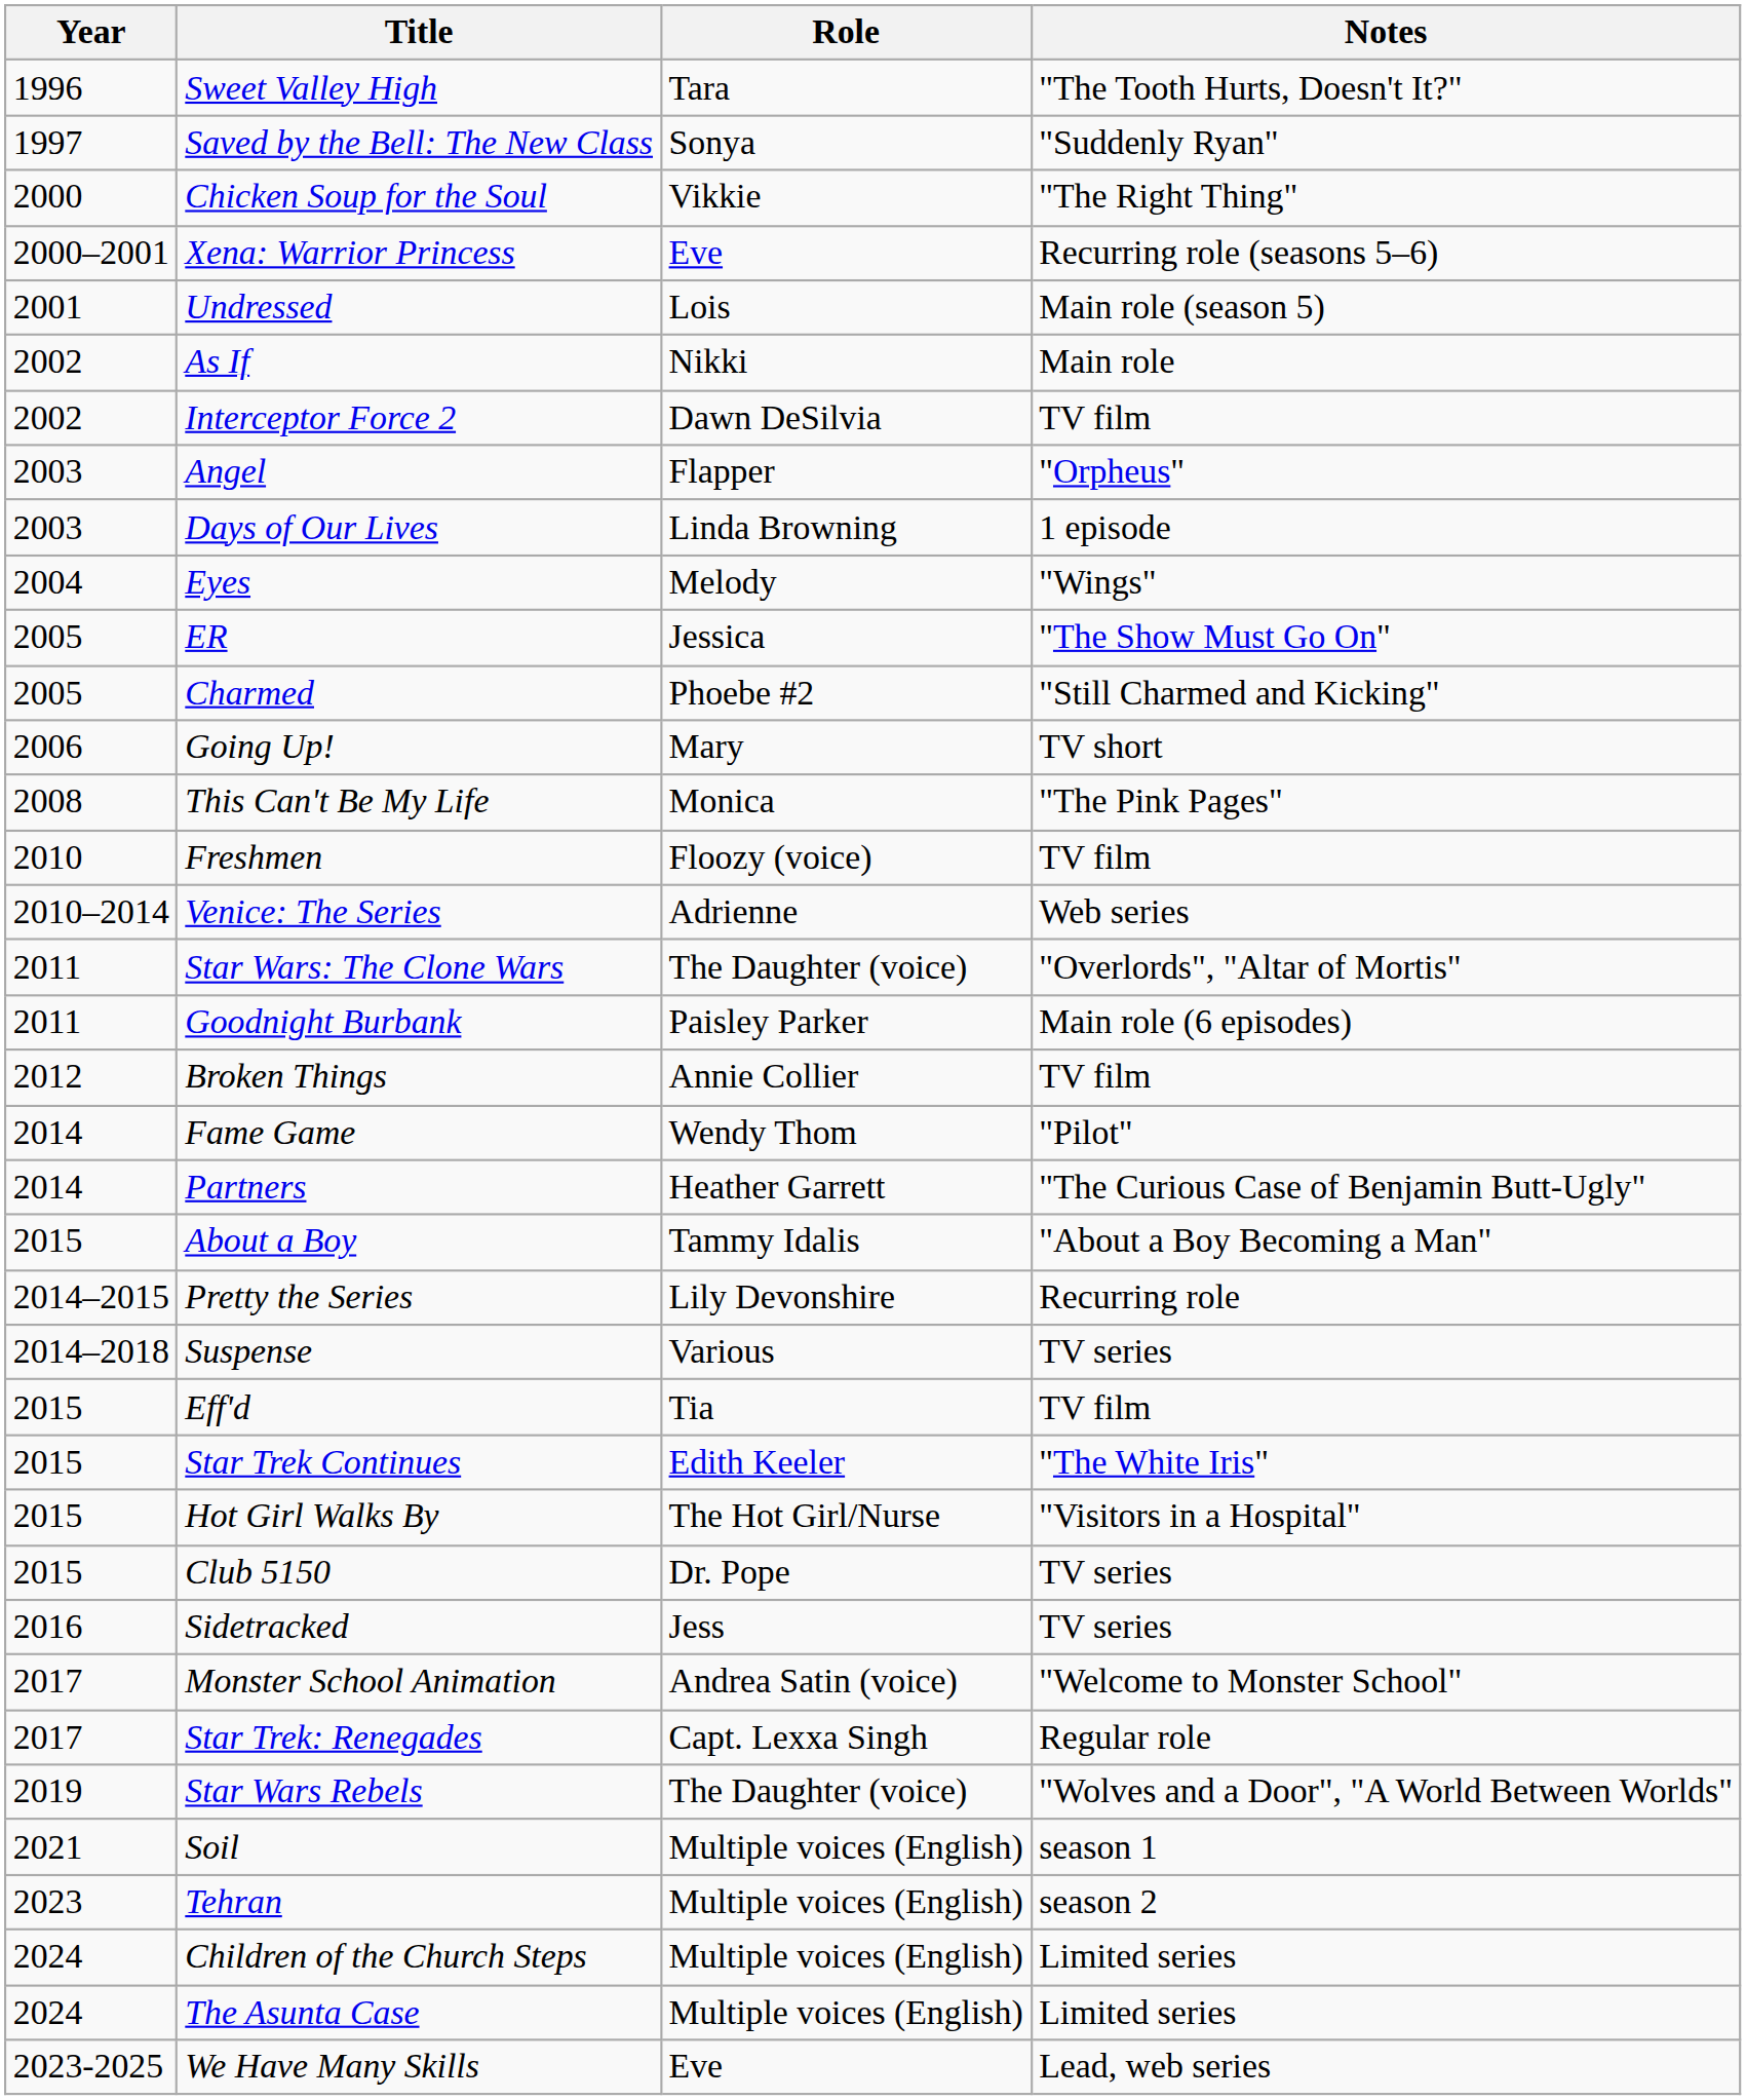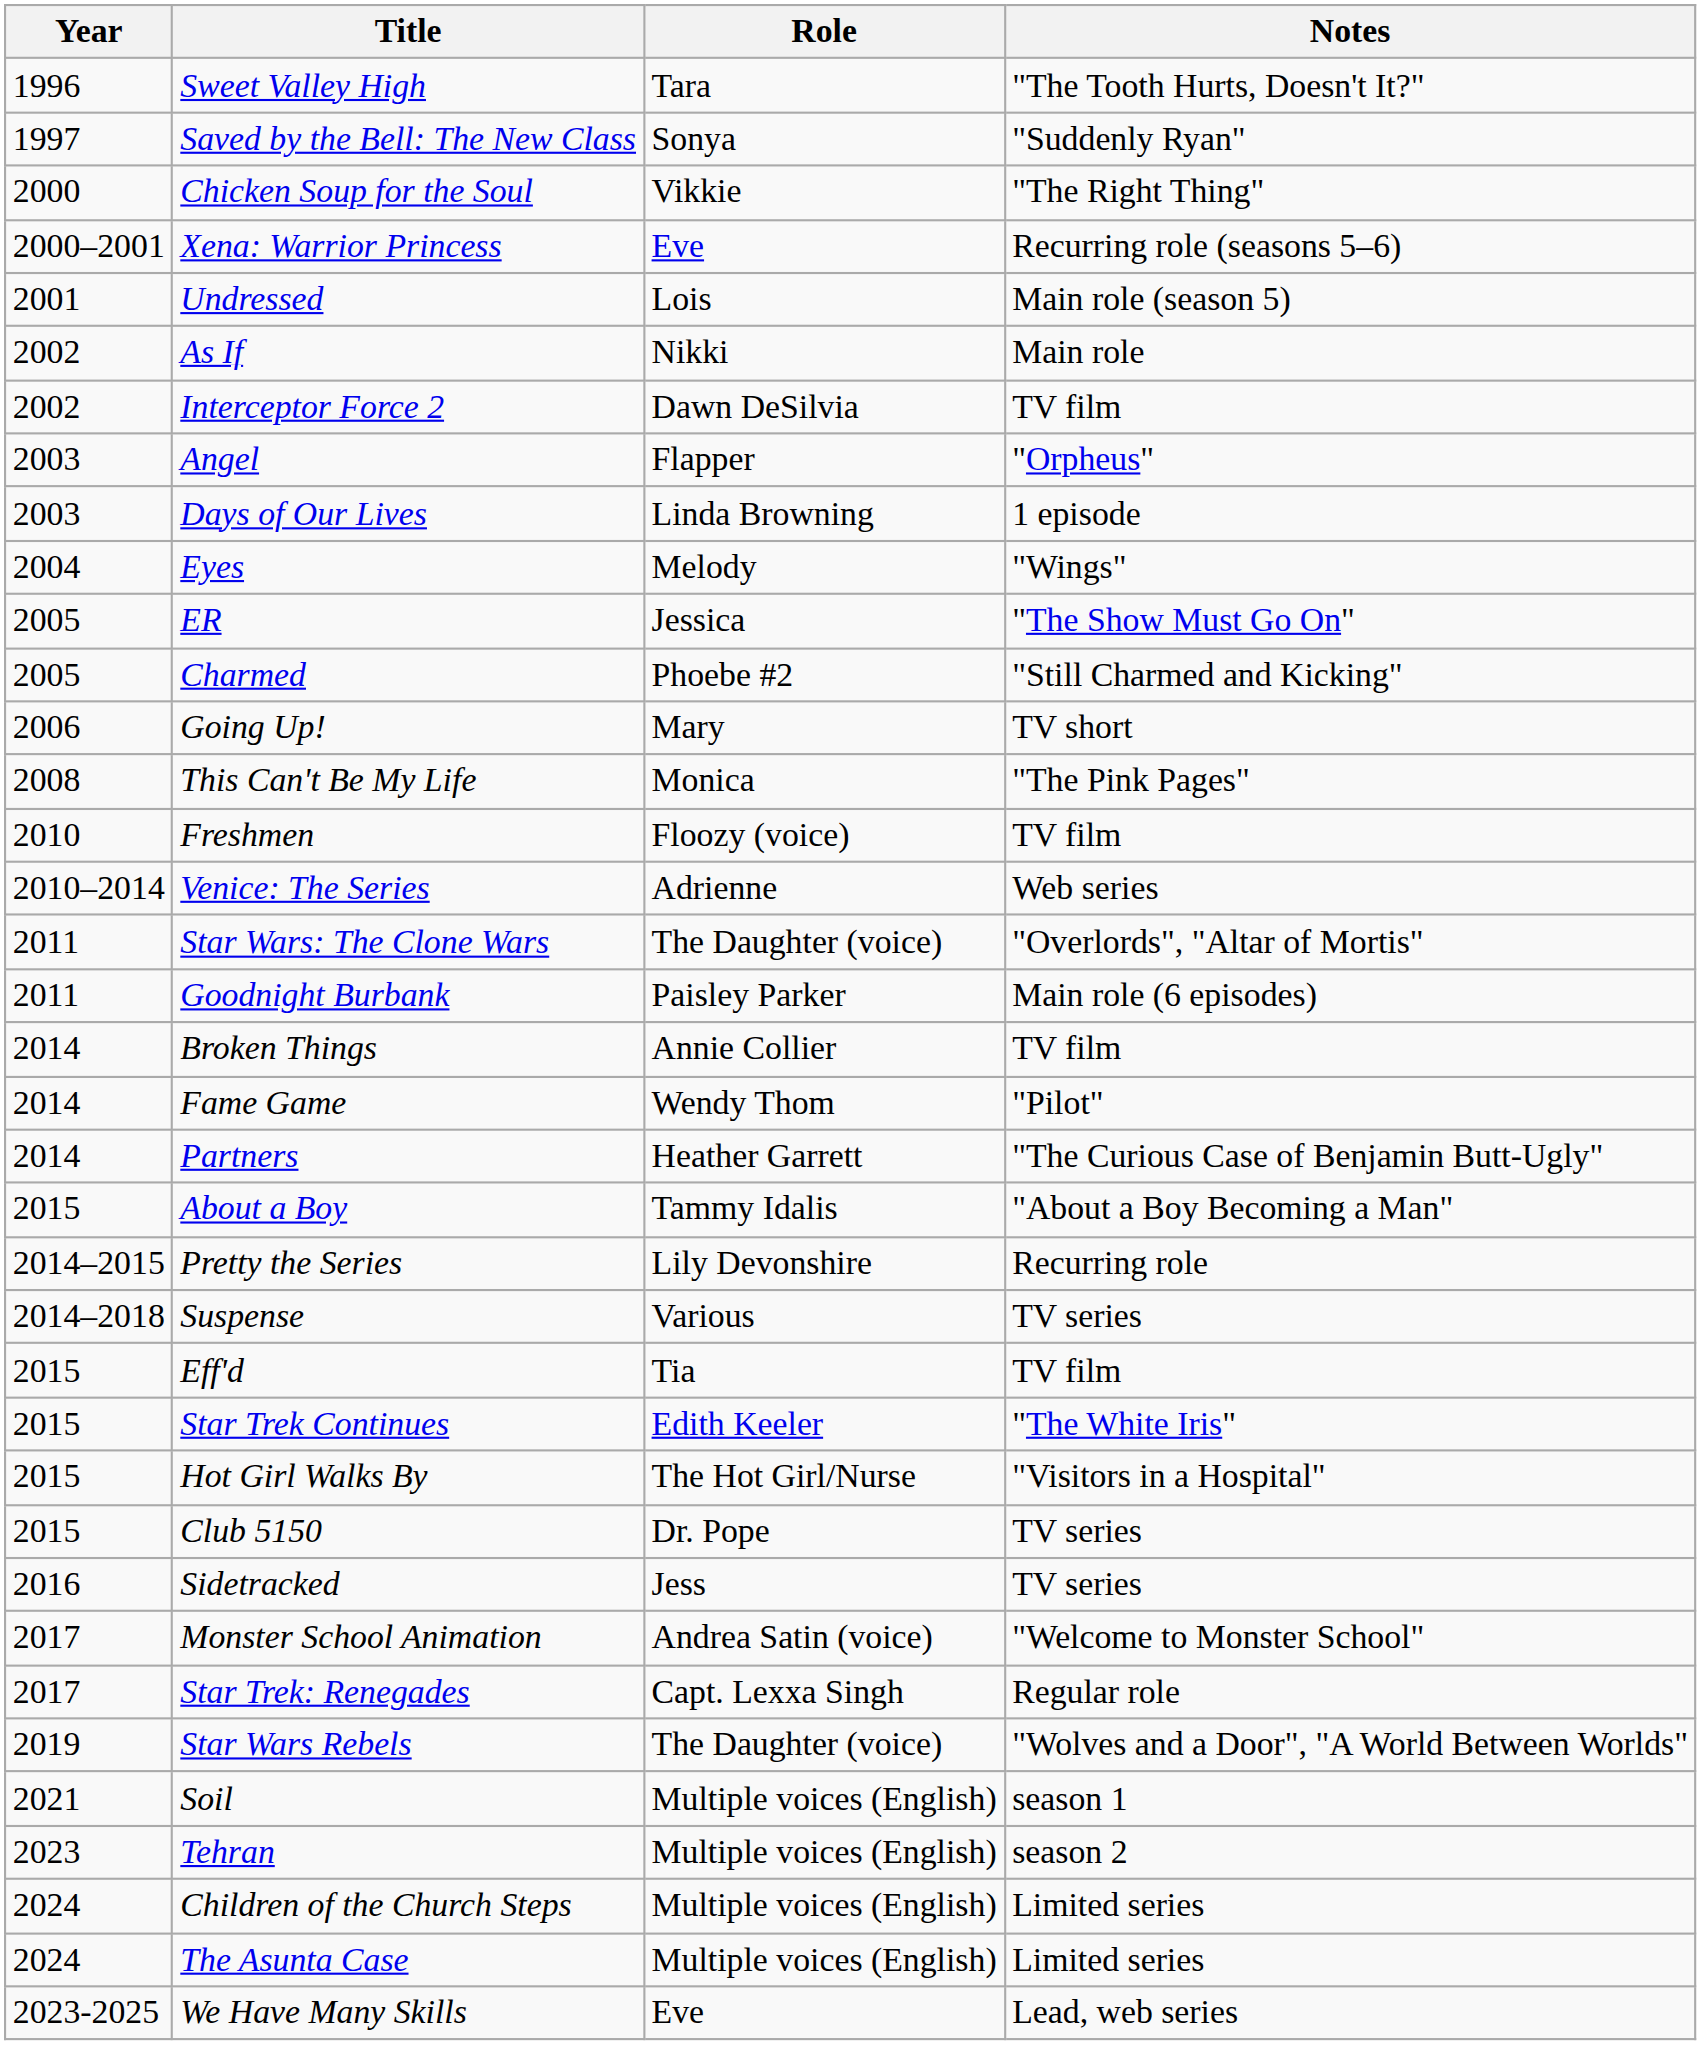Broken Things | Year: 2012 -> 2014
